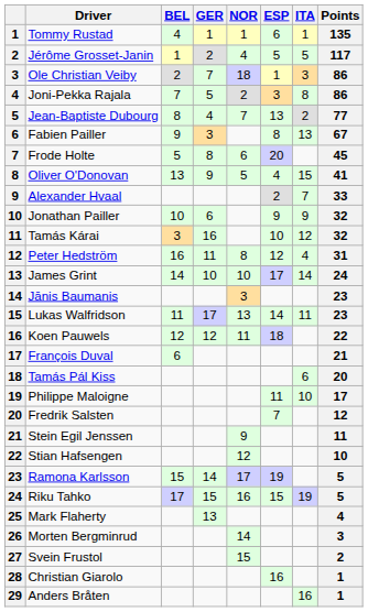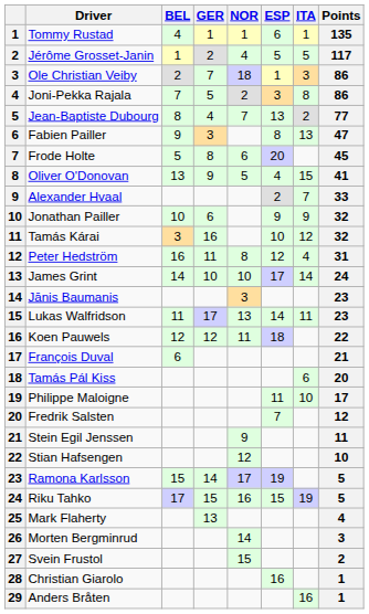Fabien Pailler | Points: 67 -> 47
